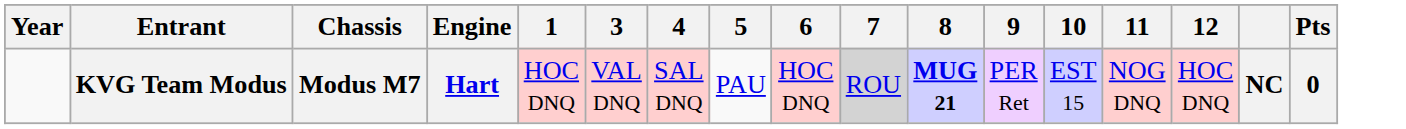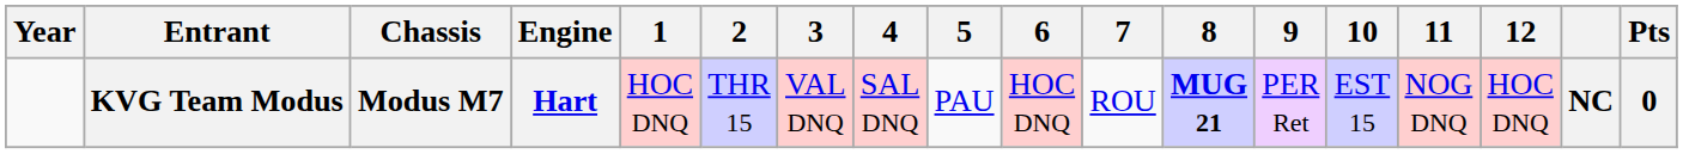+ column: 2 | THR 15
KVG Team Modus | 7: lightgrey background -> no background
